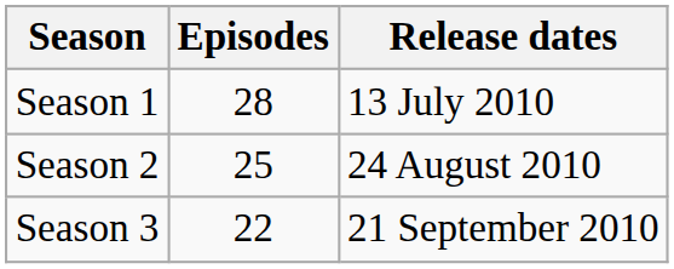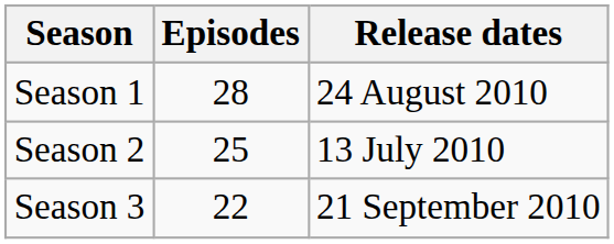Season 1 | Release dates: 13 July 2010 -> 24 August 2010
Season 2 | Release dates: 24 August 2010 -> 13 July 2010
